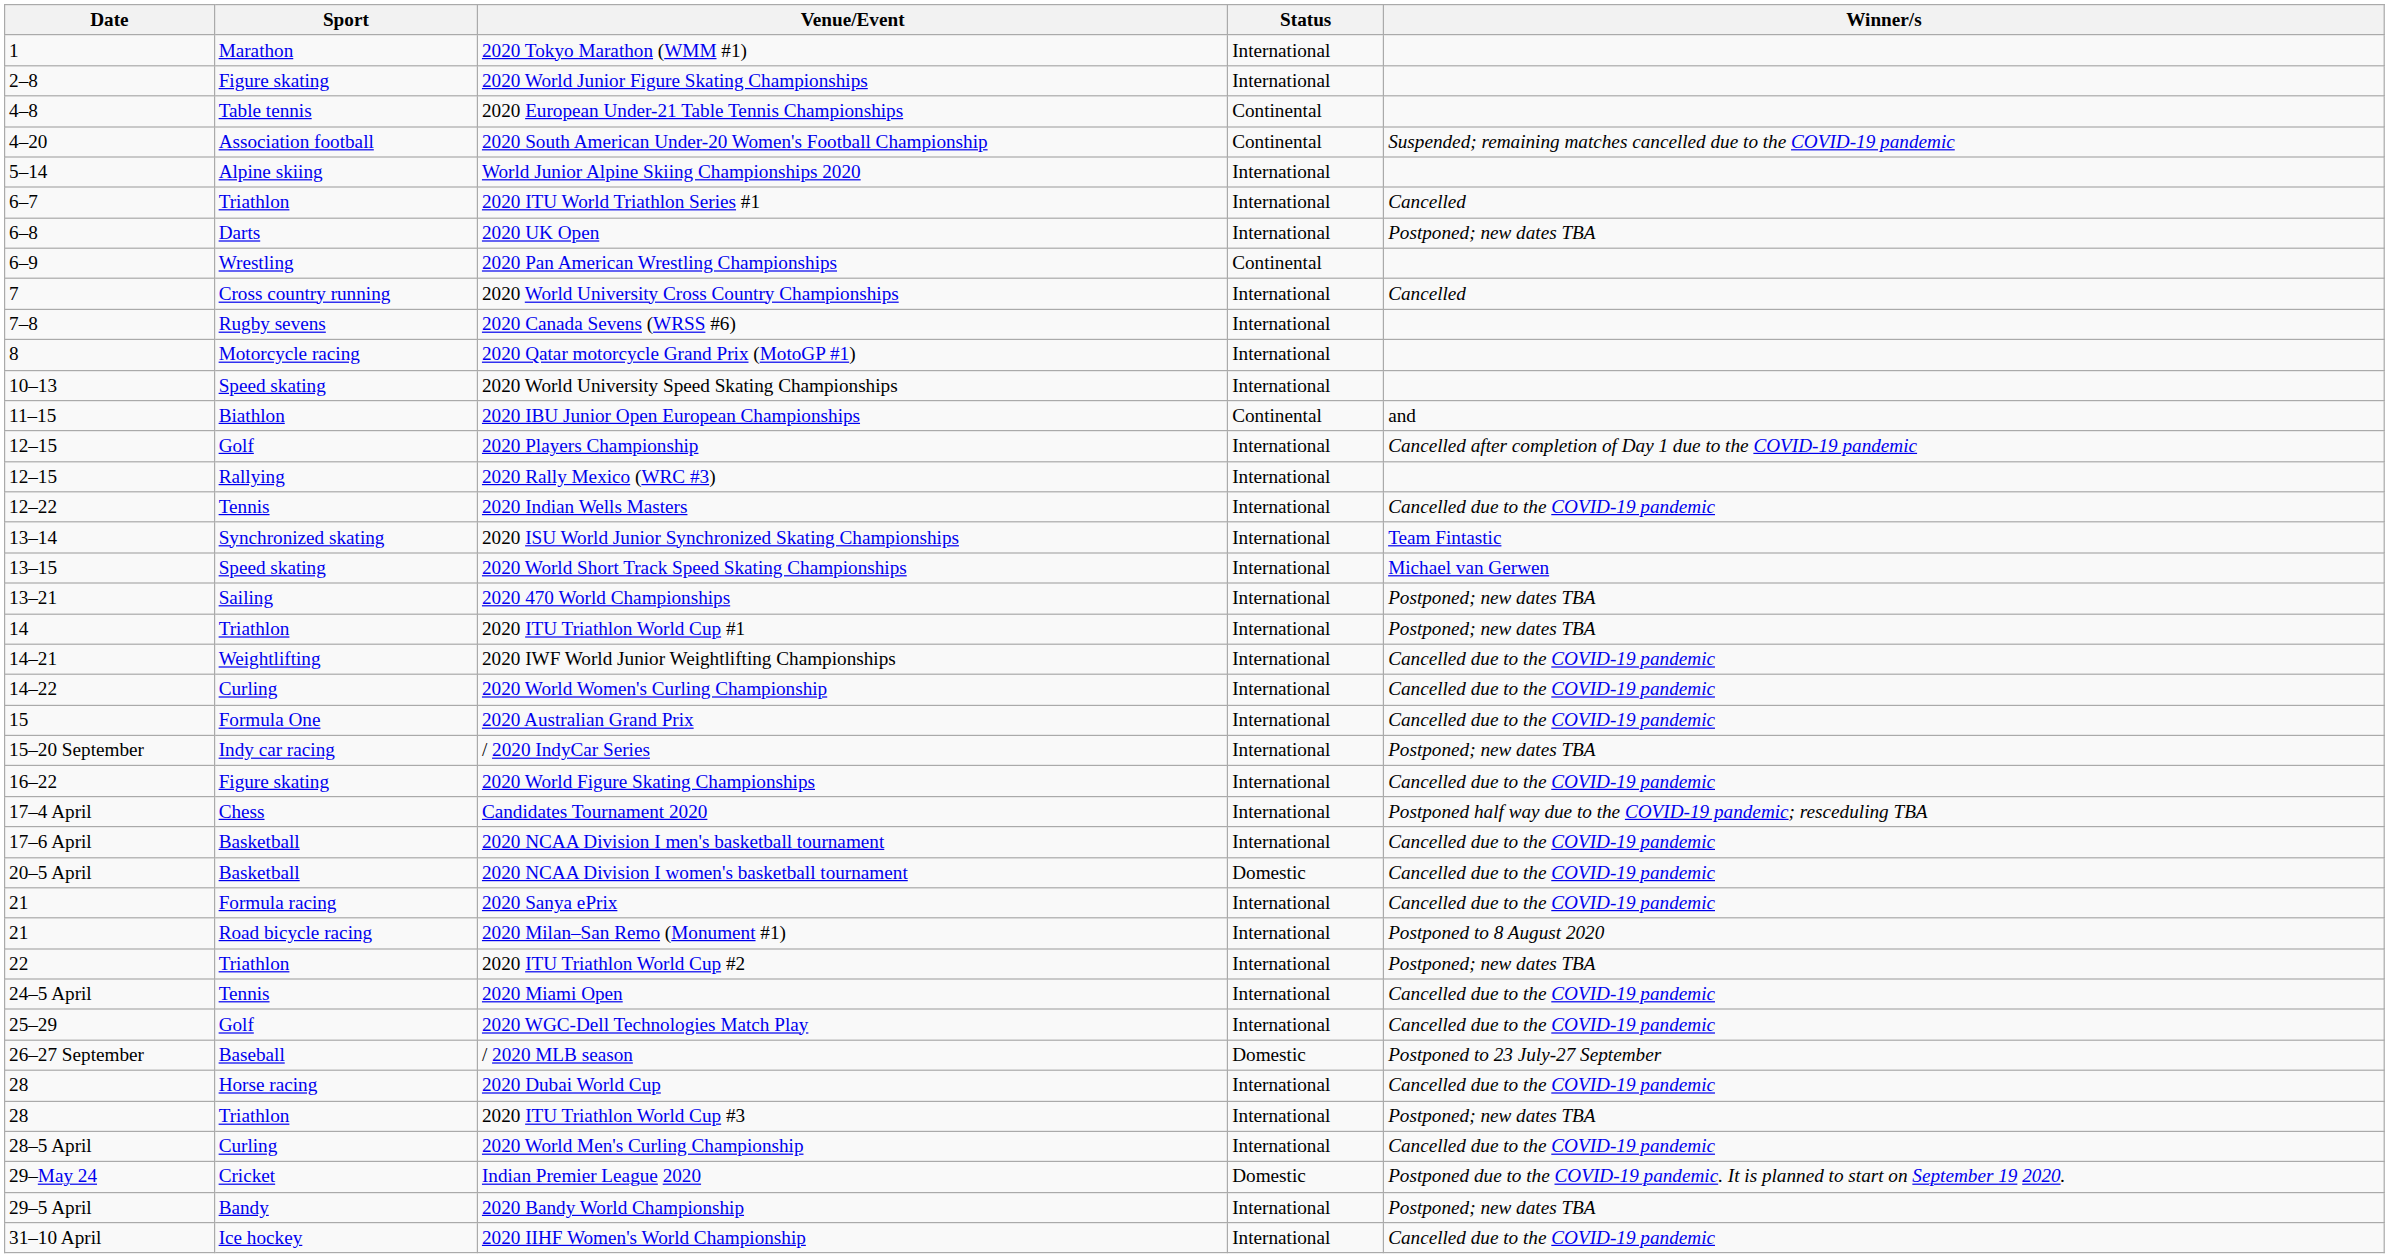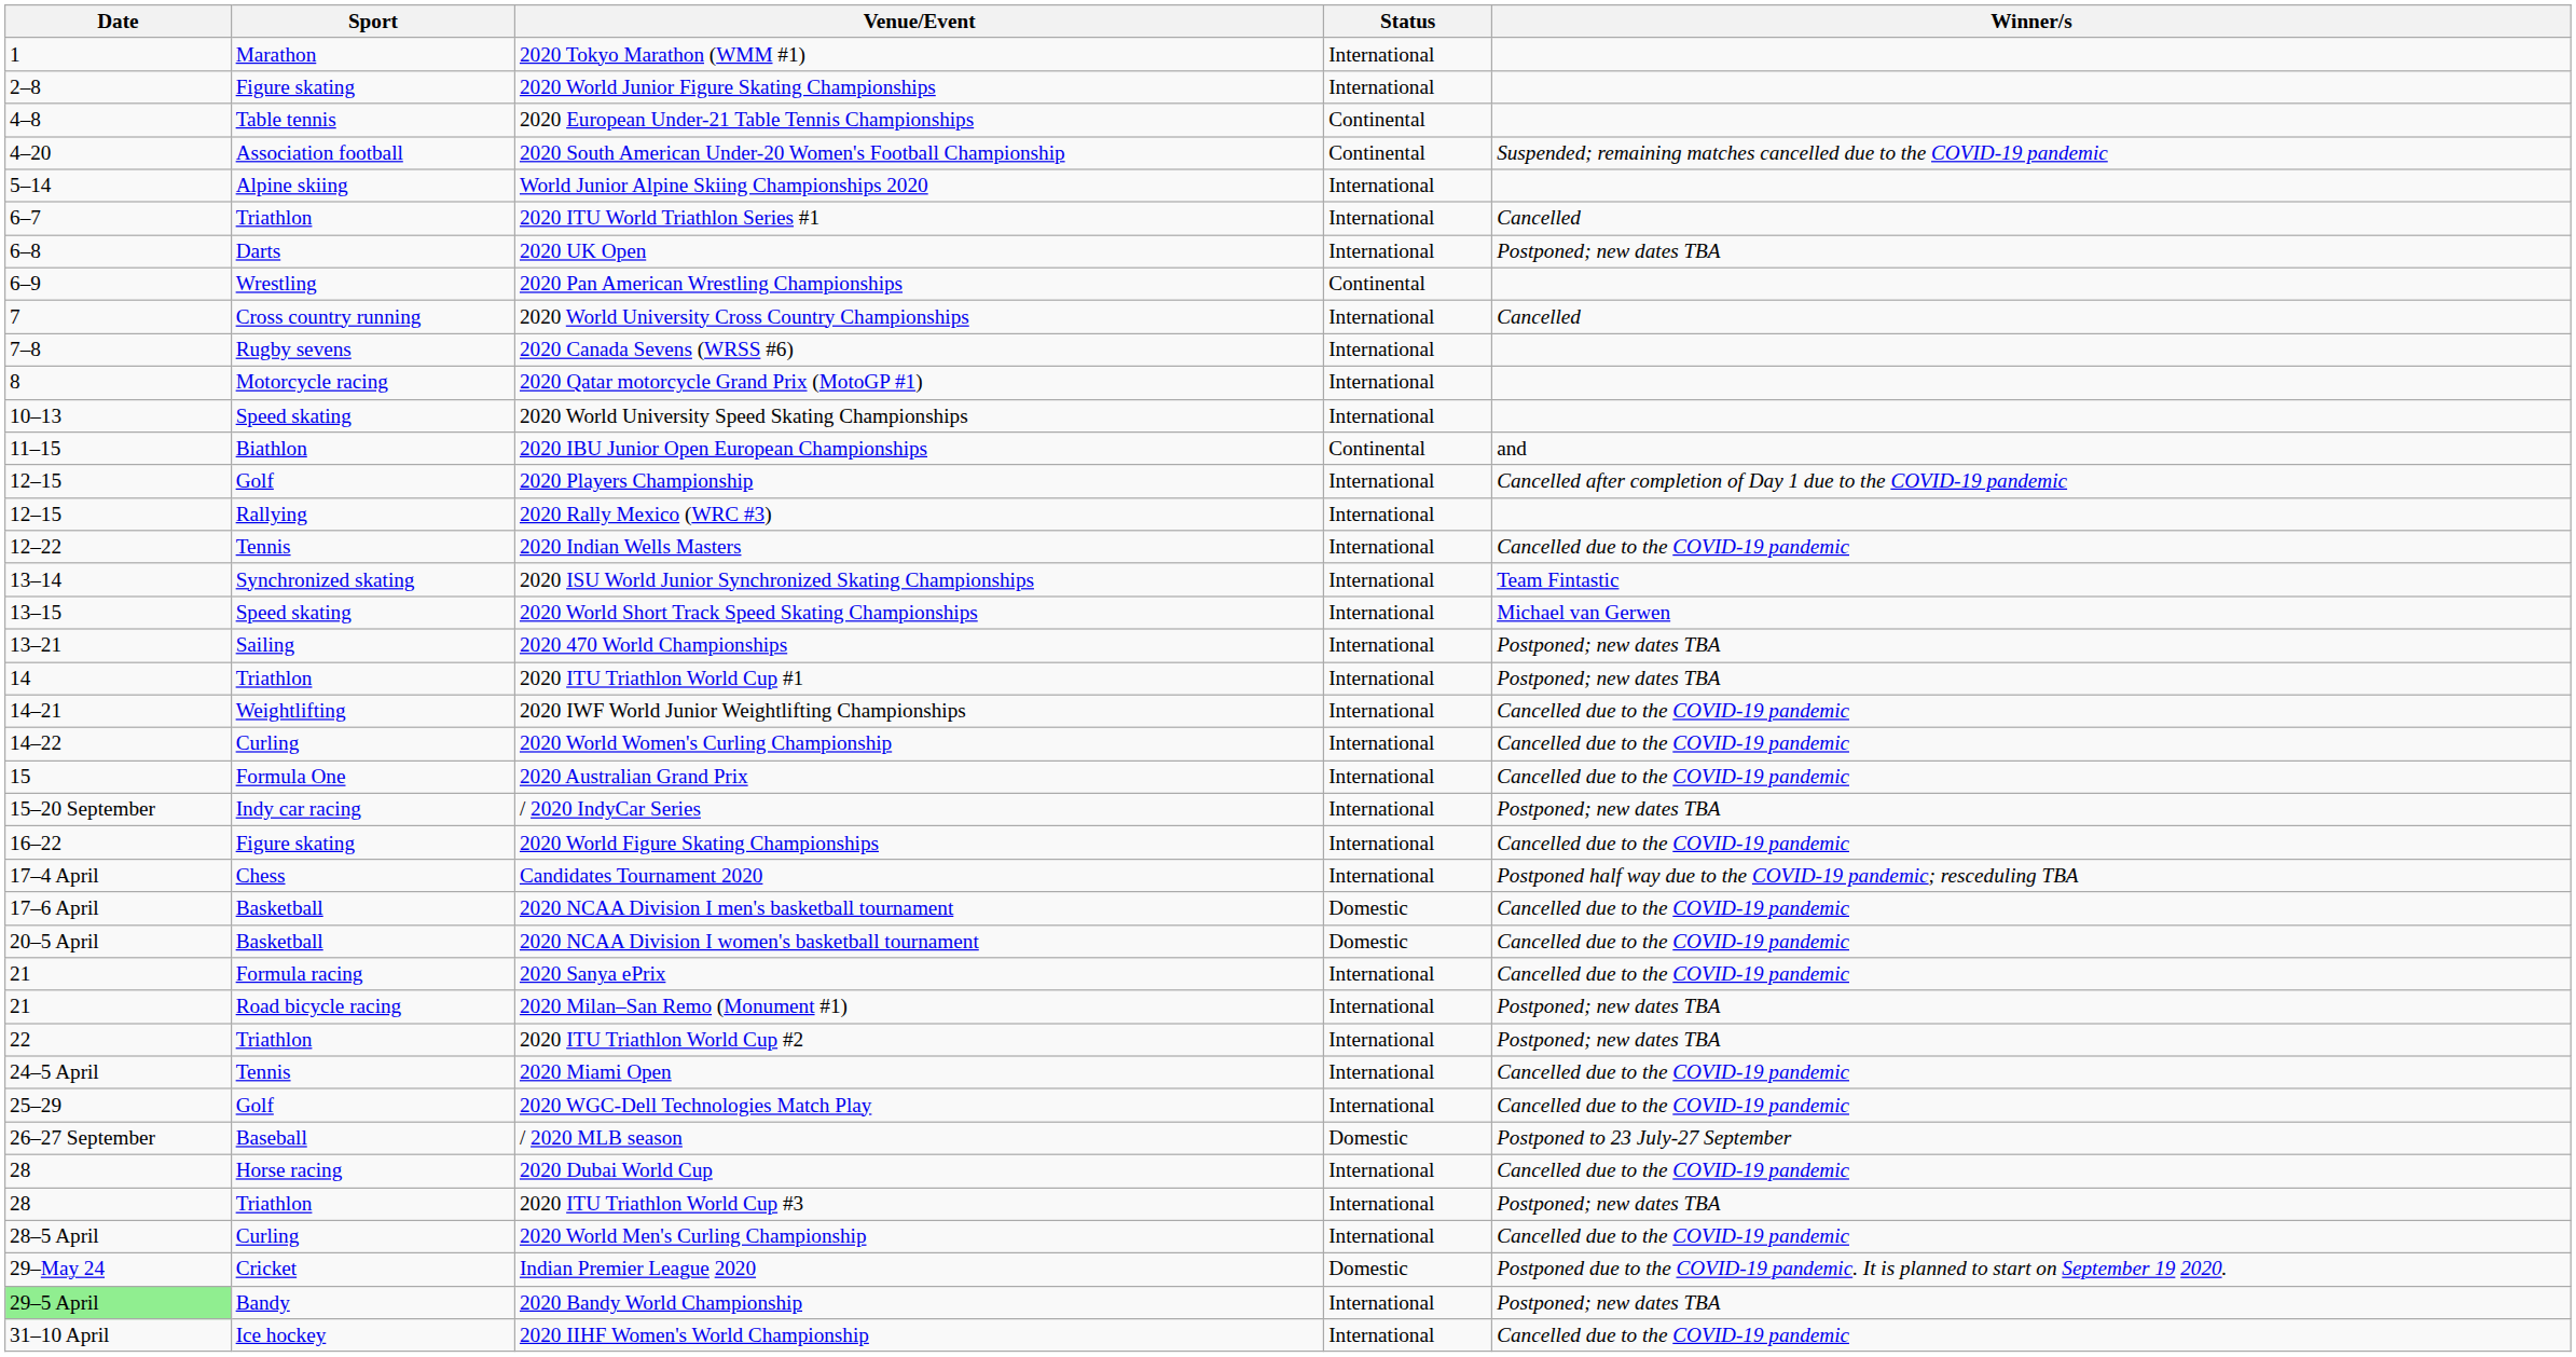2020 NCAA Division I men's basketball tournament | Status: International -> Domestic
2020 Milan–San Remo (Monument #1) | Winner/s: Postponed to 8 August 2020 -> Postponed; new dates TBA
2020 Bandy World Championship | Date: no background -> lightgreen background
